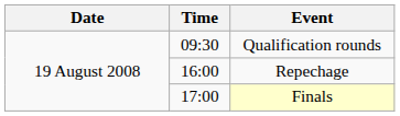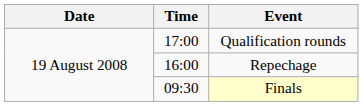Qualification rounds | Time: 09:30 -> 17:00
Finals | Time: 17:00 -> 09:30
